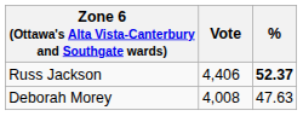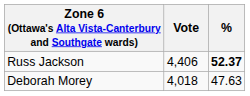Deborah Morey | Vote: 4,008 -> 4,018
